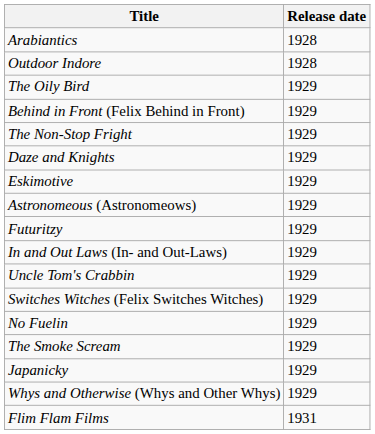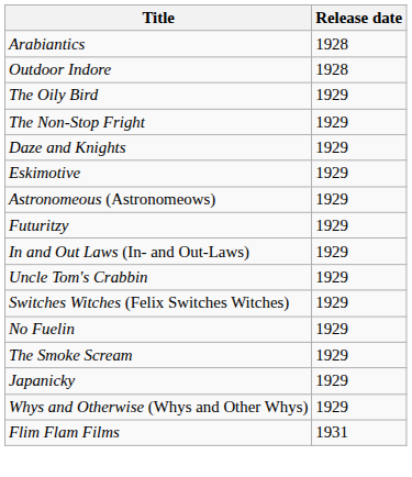- row: Behind in Front (Felix Behind in Front) | 1929
